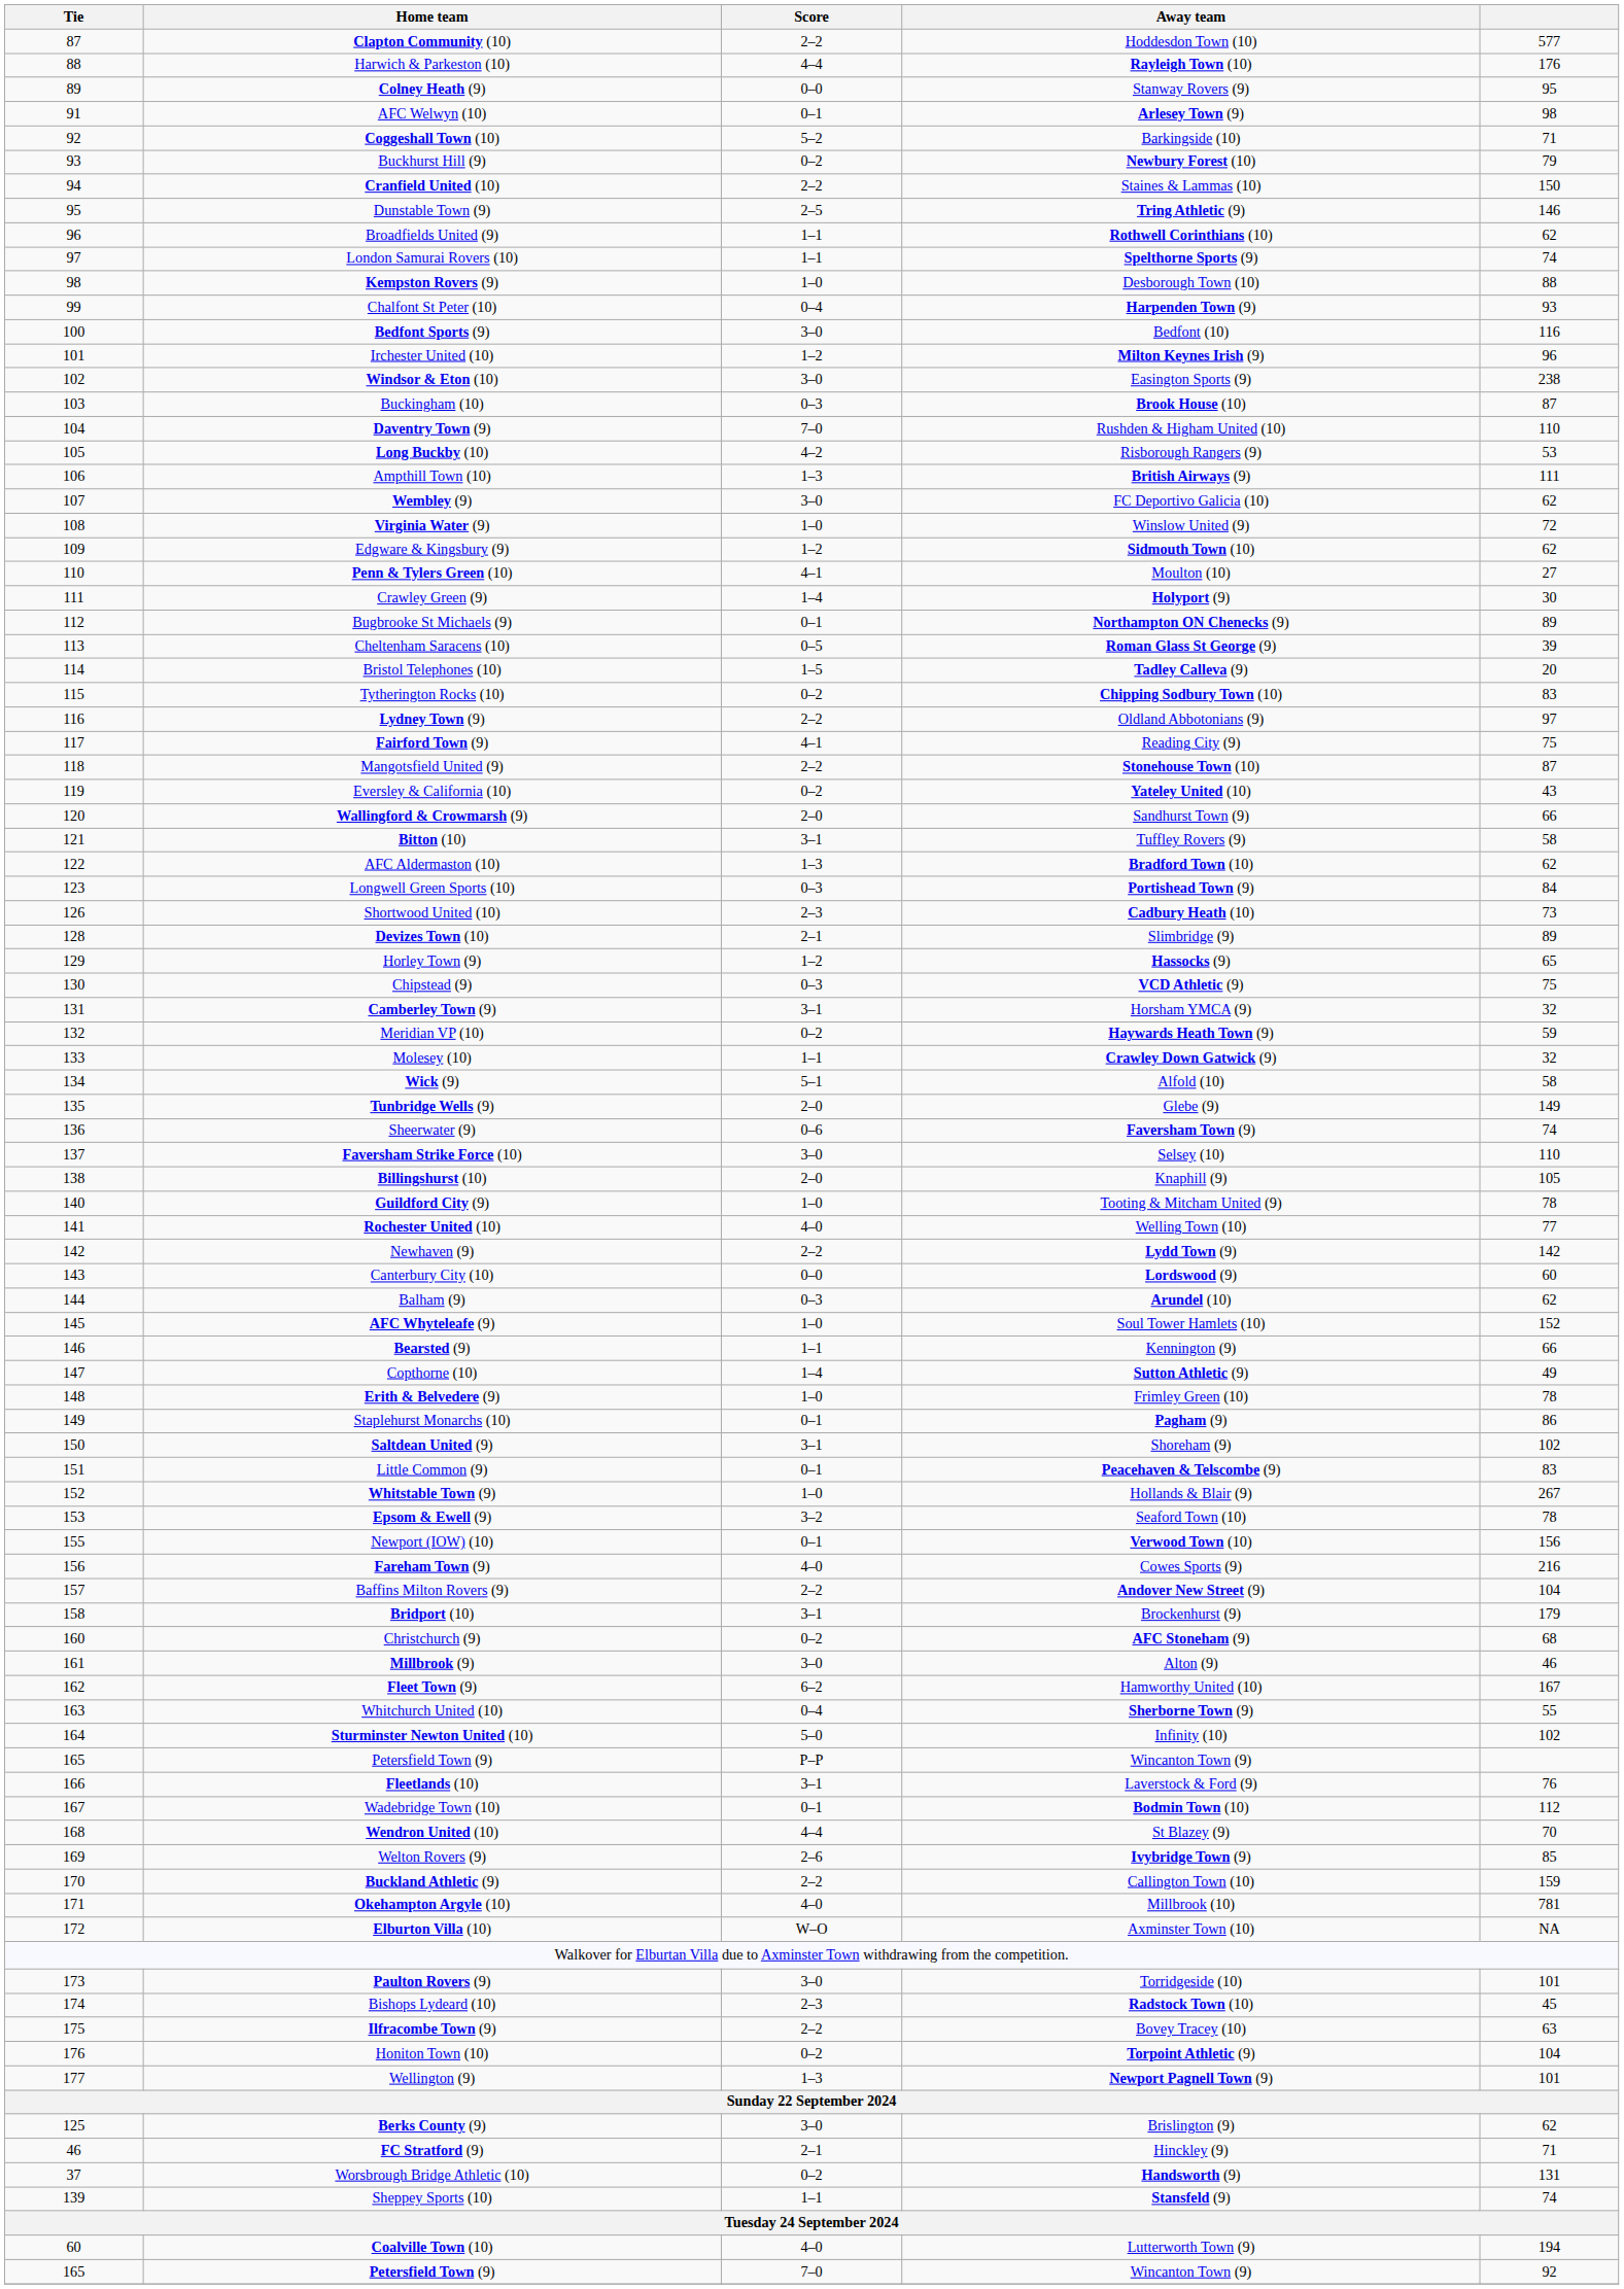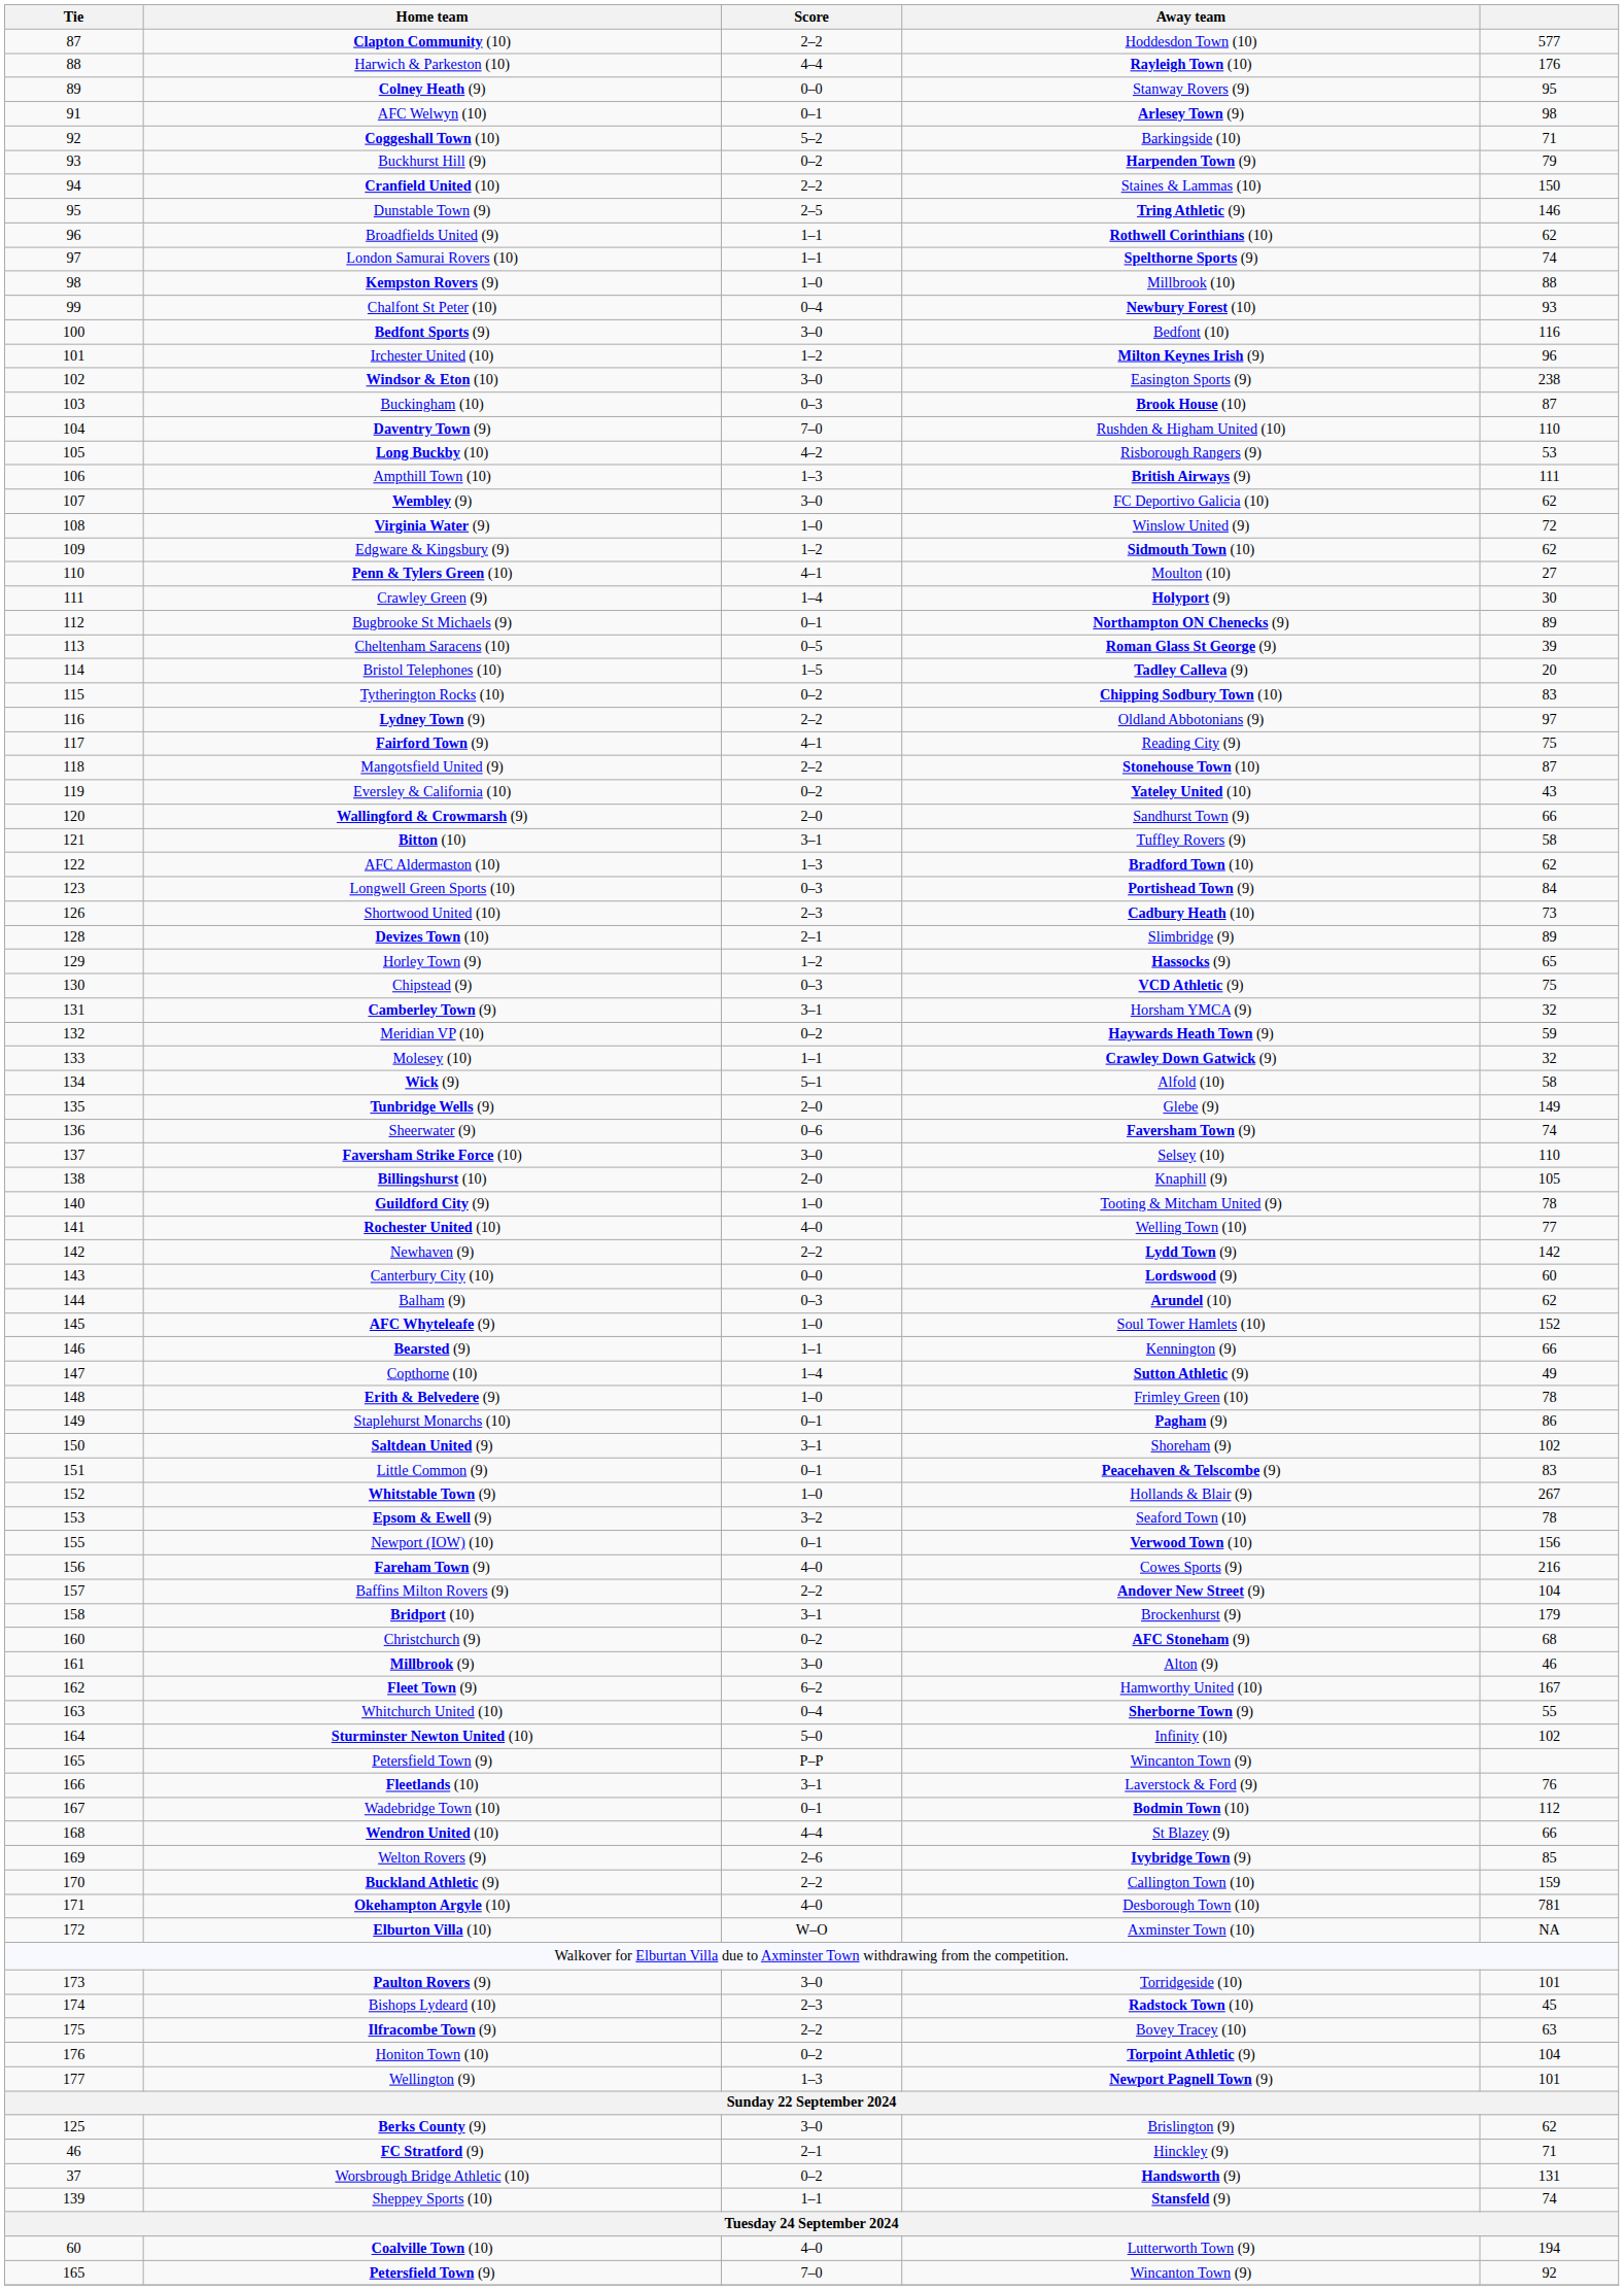Buckhurst Hill (9) | Away team: Newbury Forest (10) -> Harpenden Town (9)
Kempston Rovers (9) | Away team: Desborough Town (10) -> Millbrook (10)
Chalfont St Peter (10) | Away team: Harpenden Town (9) -> Newbury Forest (10)
Wendron United (10) | column 5: 70 -> 66
Okehampton Argyle (10) | Away team: Millbrook (10) -> Desborough Town (10)
